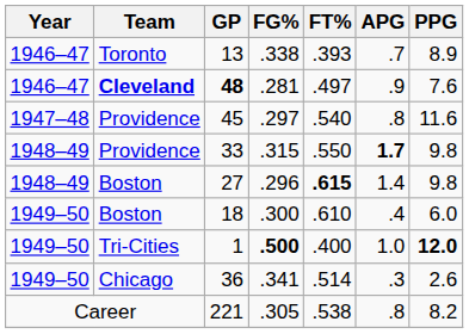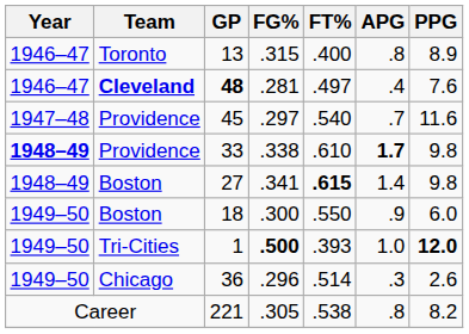13 | FG%: .338 -> .315
13 | FT%: .393 -> .400
13 | APG: .7 -> .8
48 | APG: .9 -> .4
45 | APG: .8 -> .7
33 | Year: normal -> bold
33 | FG%: .315 -> .338
33 | FT%: .550 -> .610
27 | FG%: .296 -> .341
18 | FT%: .610 -> .550
18 | APG: .4 -> .9
1 | FT%: .400 -> .393
36 | FG%: .341 -> .296
